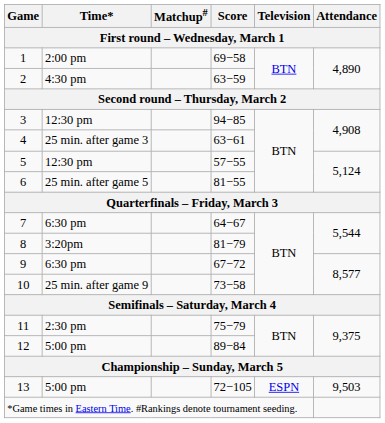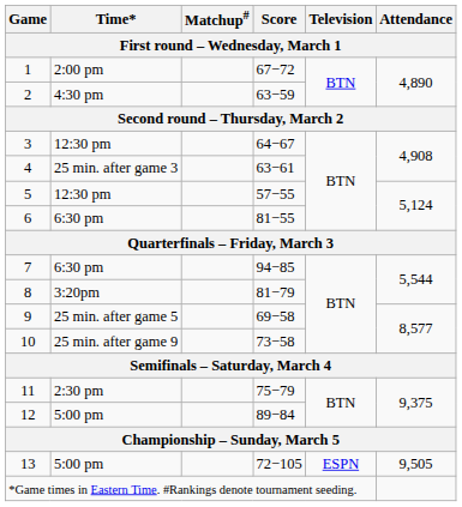1 | Score: 69−58 -> 67−72
3 | Score: 94−85 -> 64−67
6 | Time*: 25 min. after game 5 -> 6:30 pm
7 | Score: 64−67 -> 94−85
9 | Time*: 6:30 pm -> 25 min. after game 5
9 | Score: 67−72 -> 69−58
13 | Attendance: 9,503 -> 9,505
